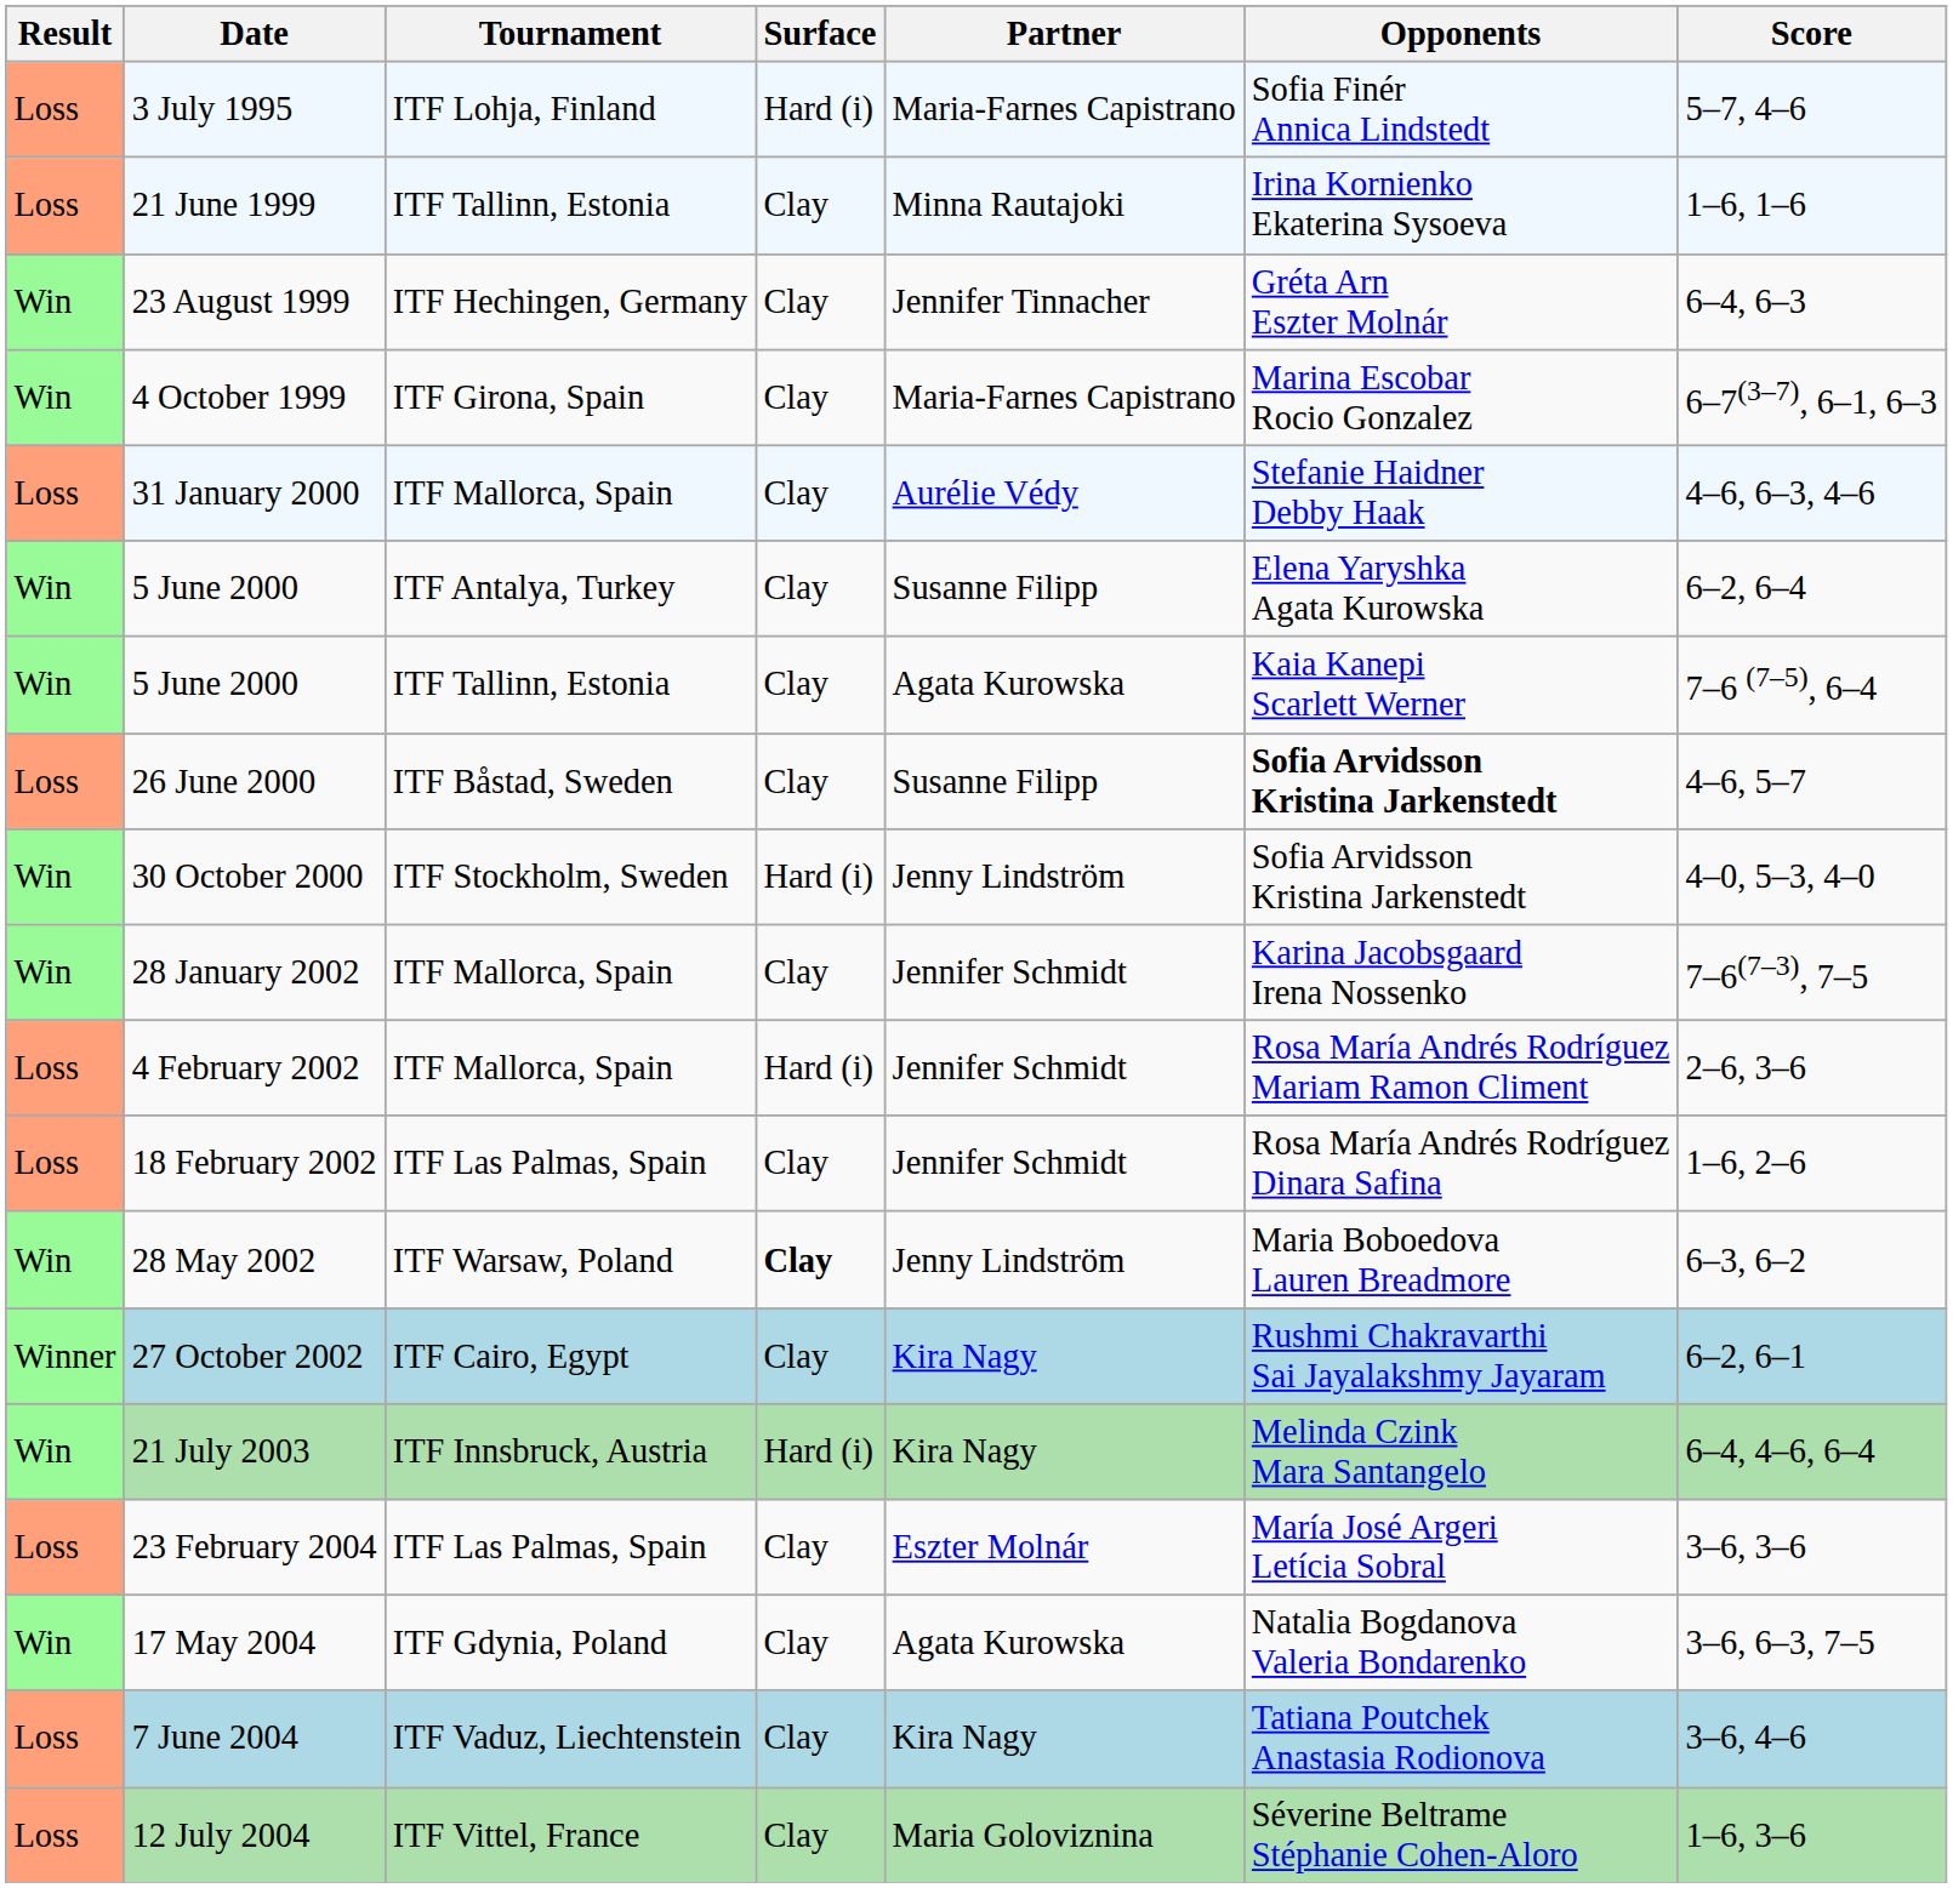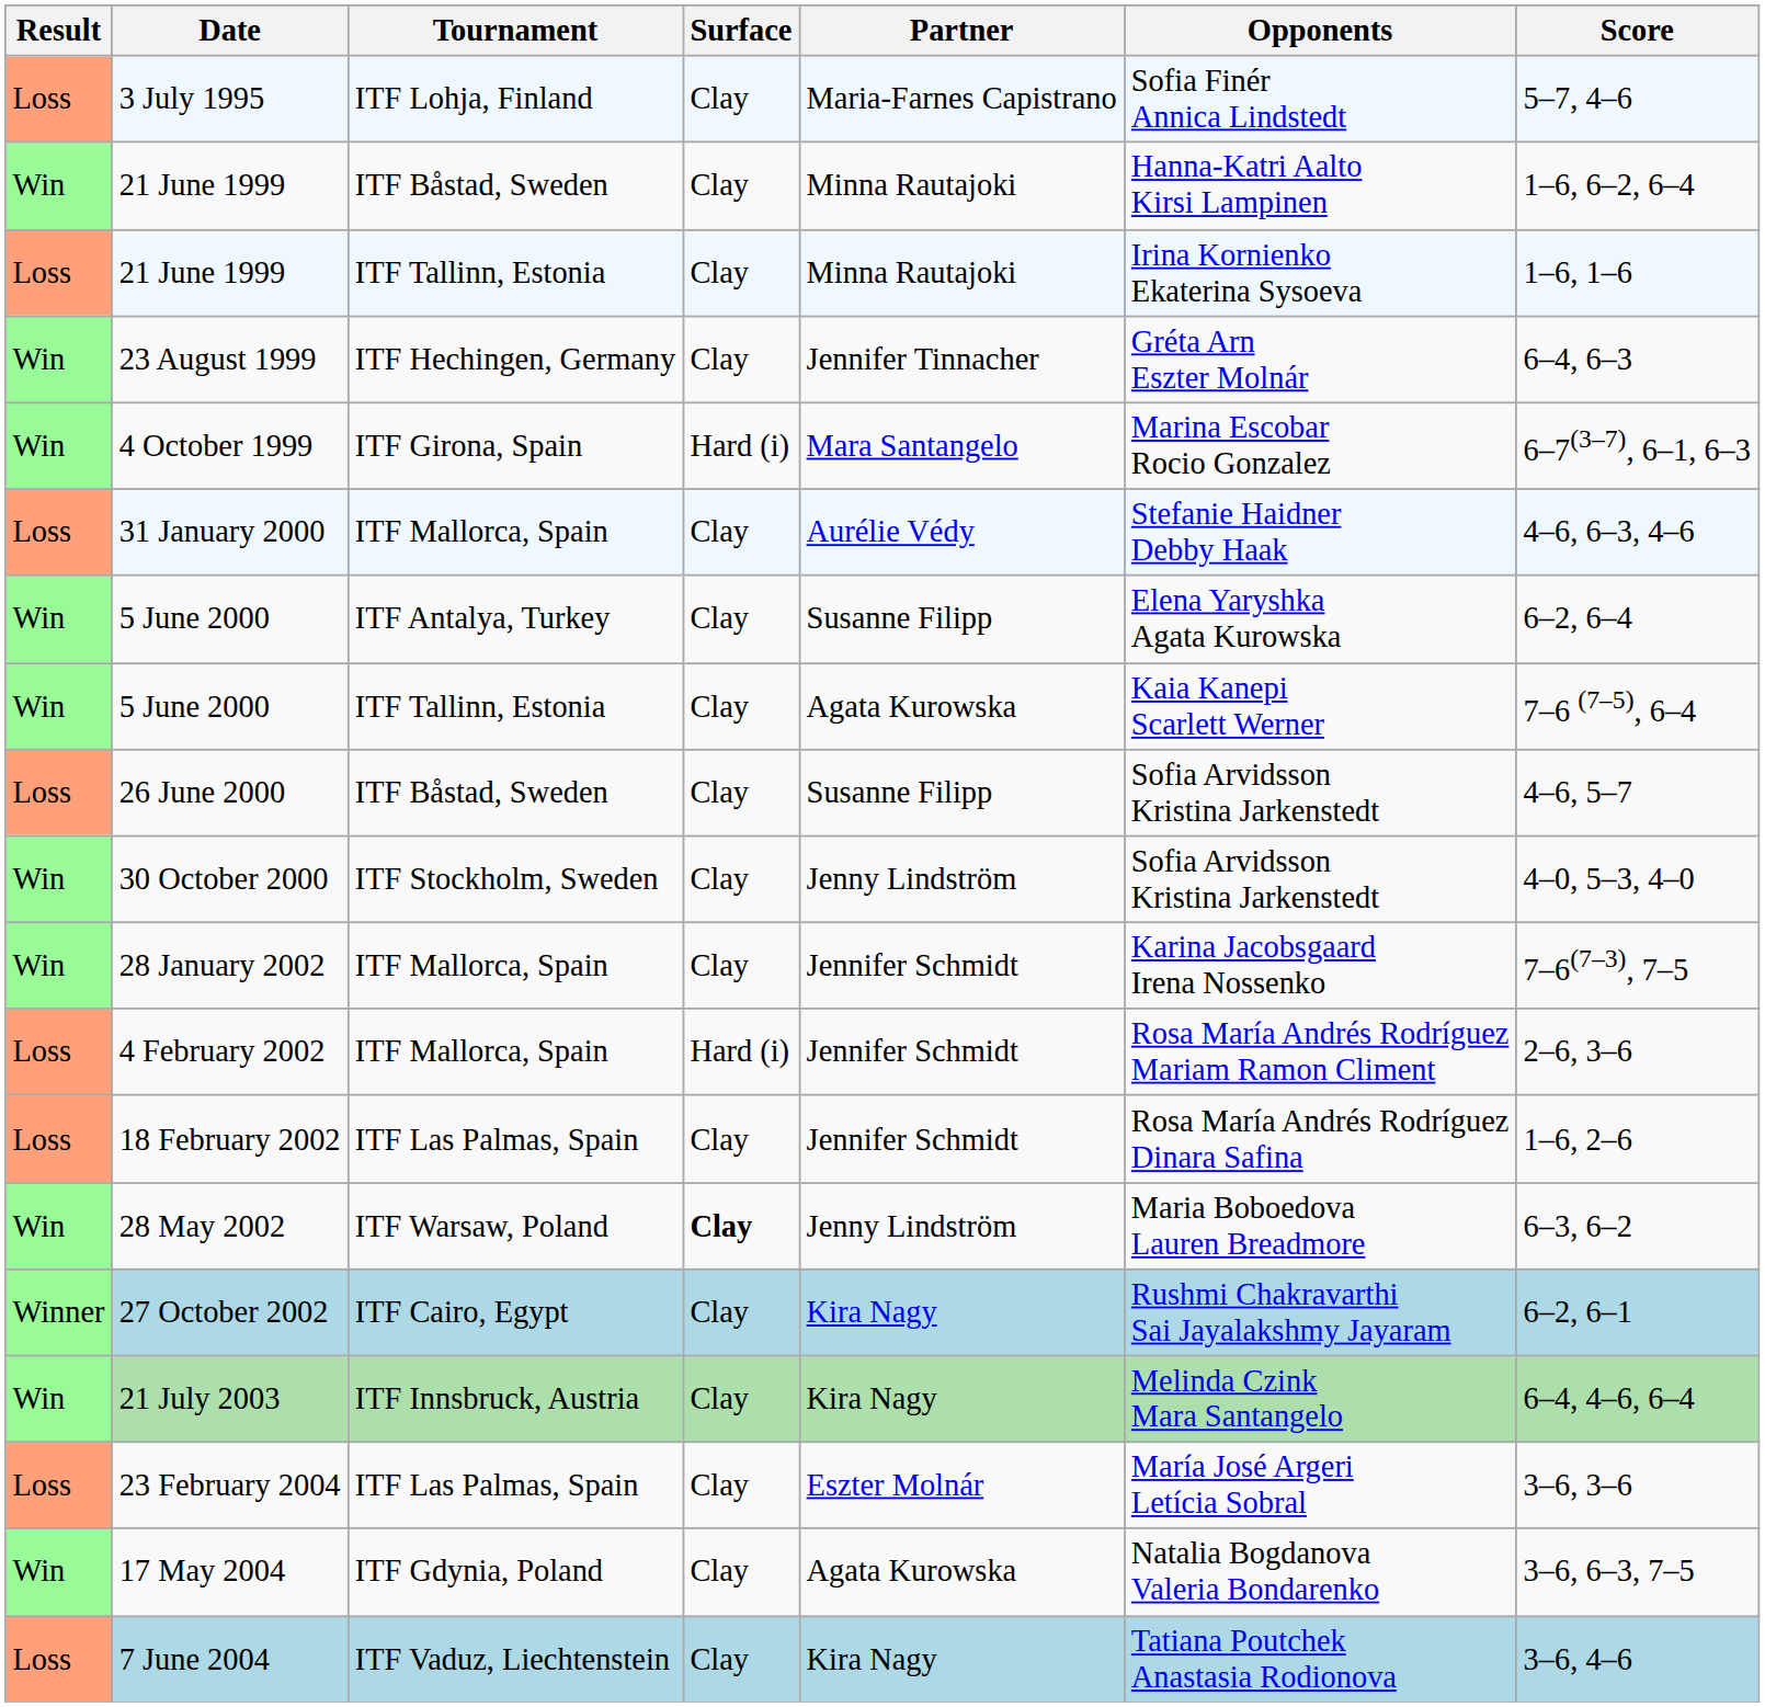3 July 1995 | Surface: Hard (i) -> Clay
+ row: Win | 21 June 1999 | ITF Båstad, Sweden | Clay | Minna Rautajoki | Hanna-Katri Aalto Kirsi Lampinen | 1–6, 6–2, 6–4
4 October 1999 | Surface: Clay -> Hard (i)
4 October 1999 | Partner: Maria-Farnes Capistrano -> Mara Santangelo
26 June 2000 | Opponents: bold -> normal
30 October 2000 | Surface: Hard (i) -> Clay
21 July 2003 | Surface: Hard (i) -> Clay
- row: Loss | 12 July 2004 | ITF Vittel, France | Clay | Maria Goloviznina | Séverine Beltrame Stéphanie Cohen-Aloro | 1–6, 3–6
